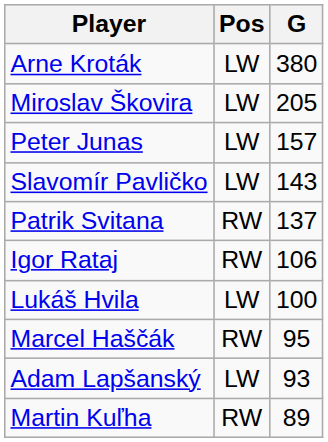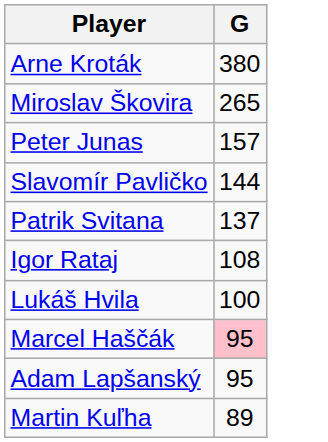- column: Pos | LW | LW | LW | LW | RW | RW | LW | RW | LW | RW
Miroslav Škovira | G: 205 -> 265
Slavomír Pavličko | G: 143 -> 144
Igor Rataj | G: 106 -> 108
Marcel Haščák | G: no background -> pink background
Adam Lapšanský | G: 93 -> 95
